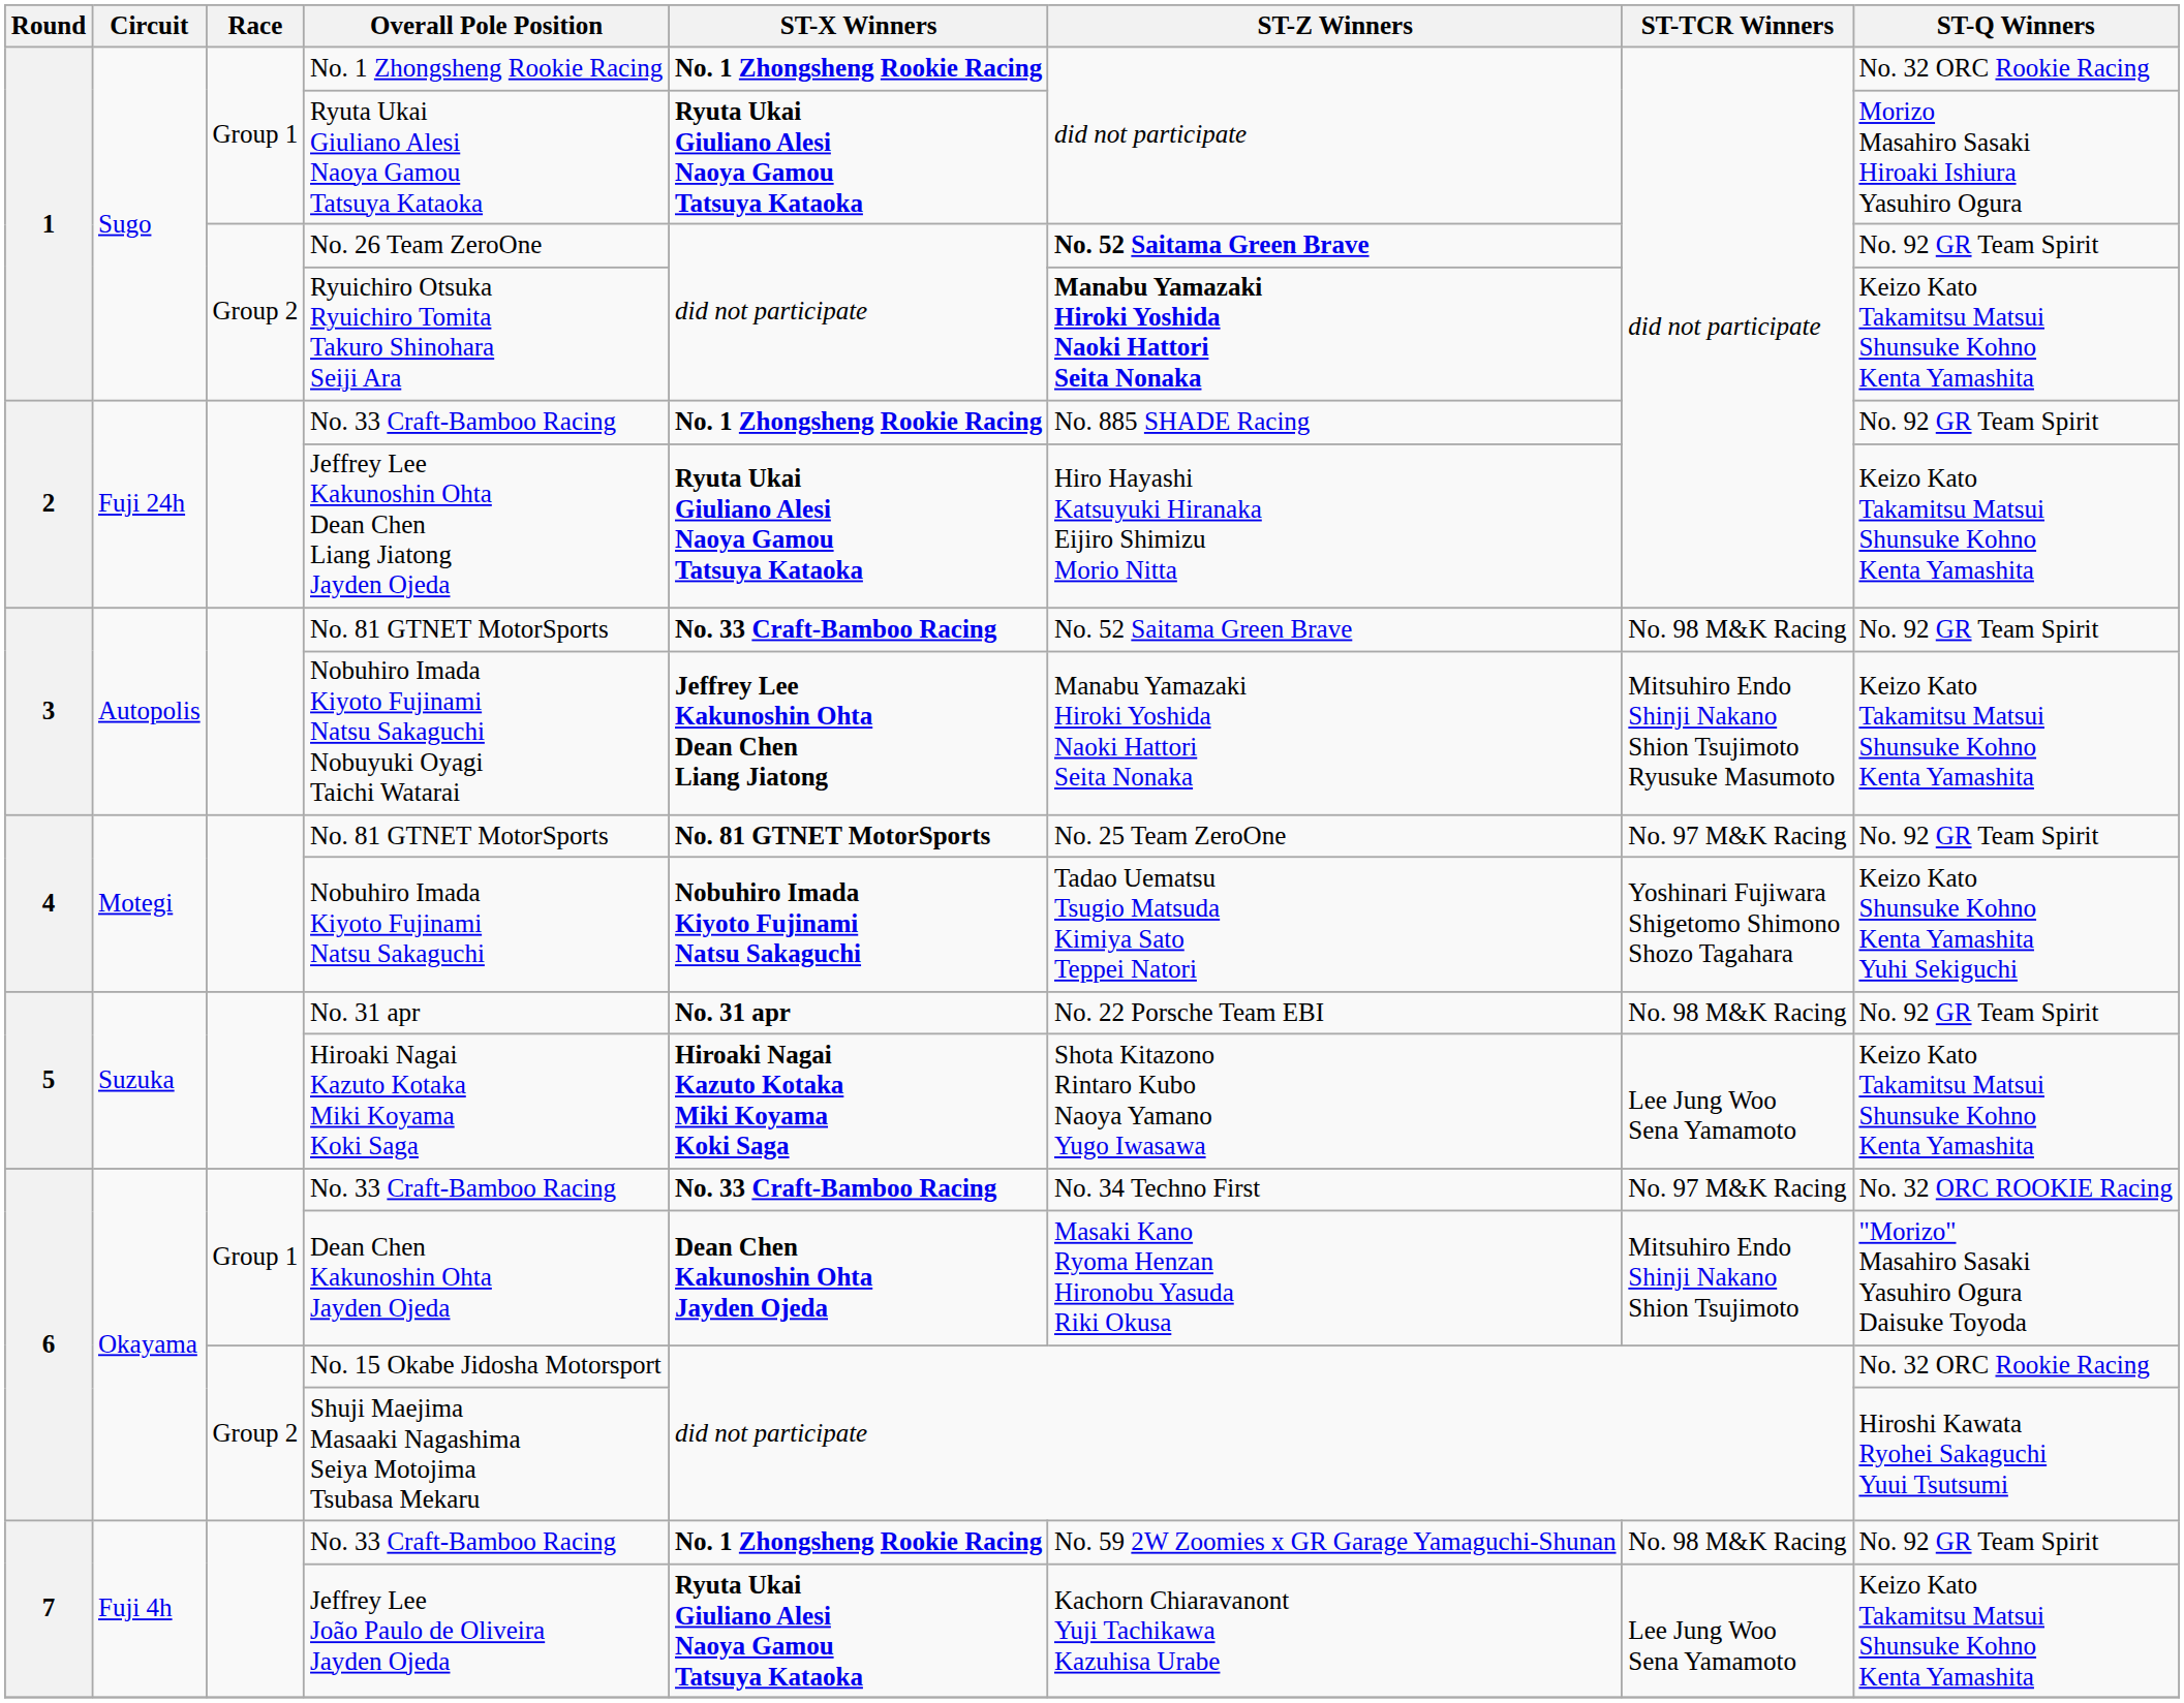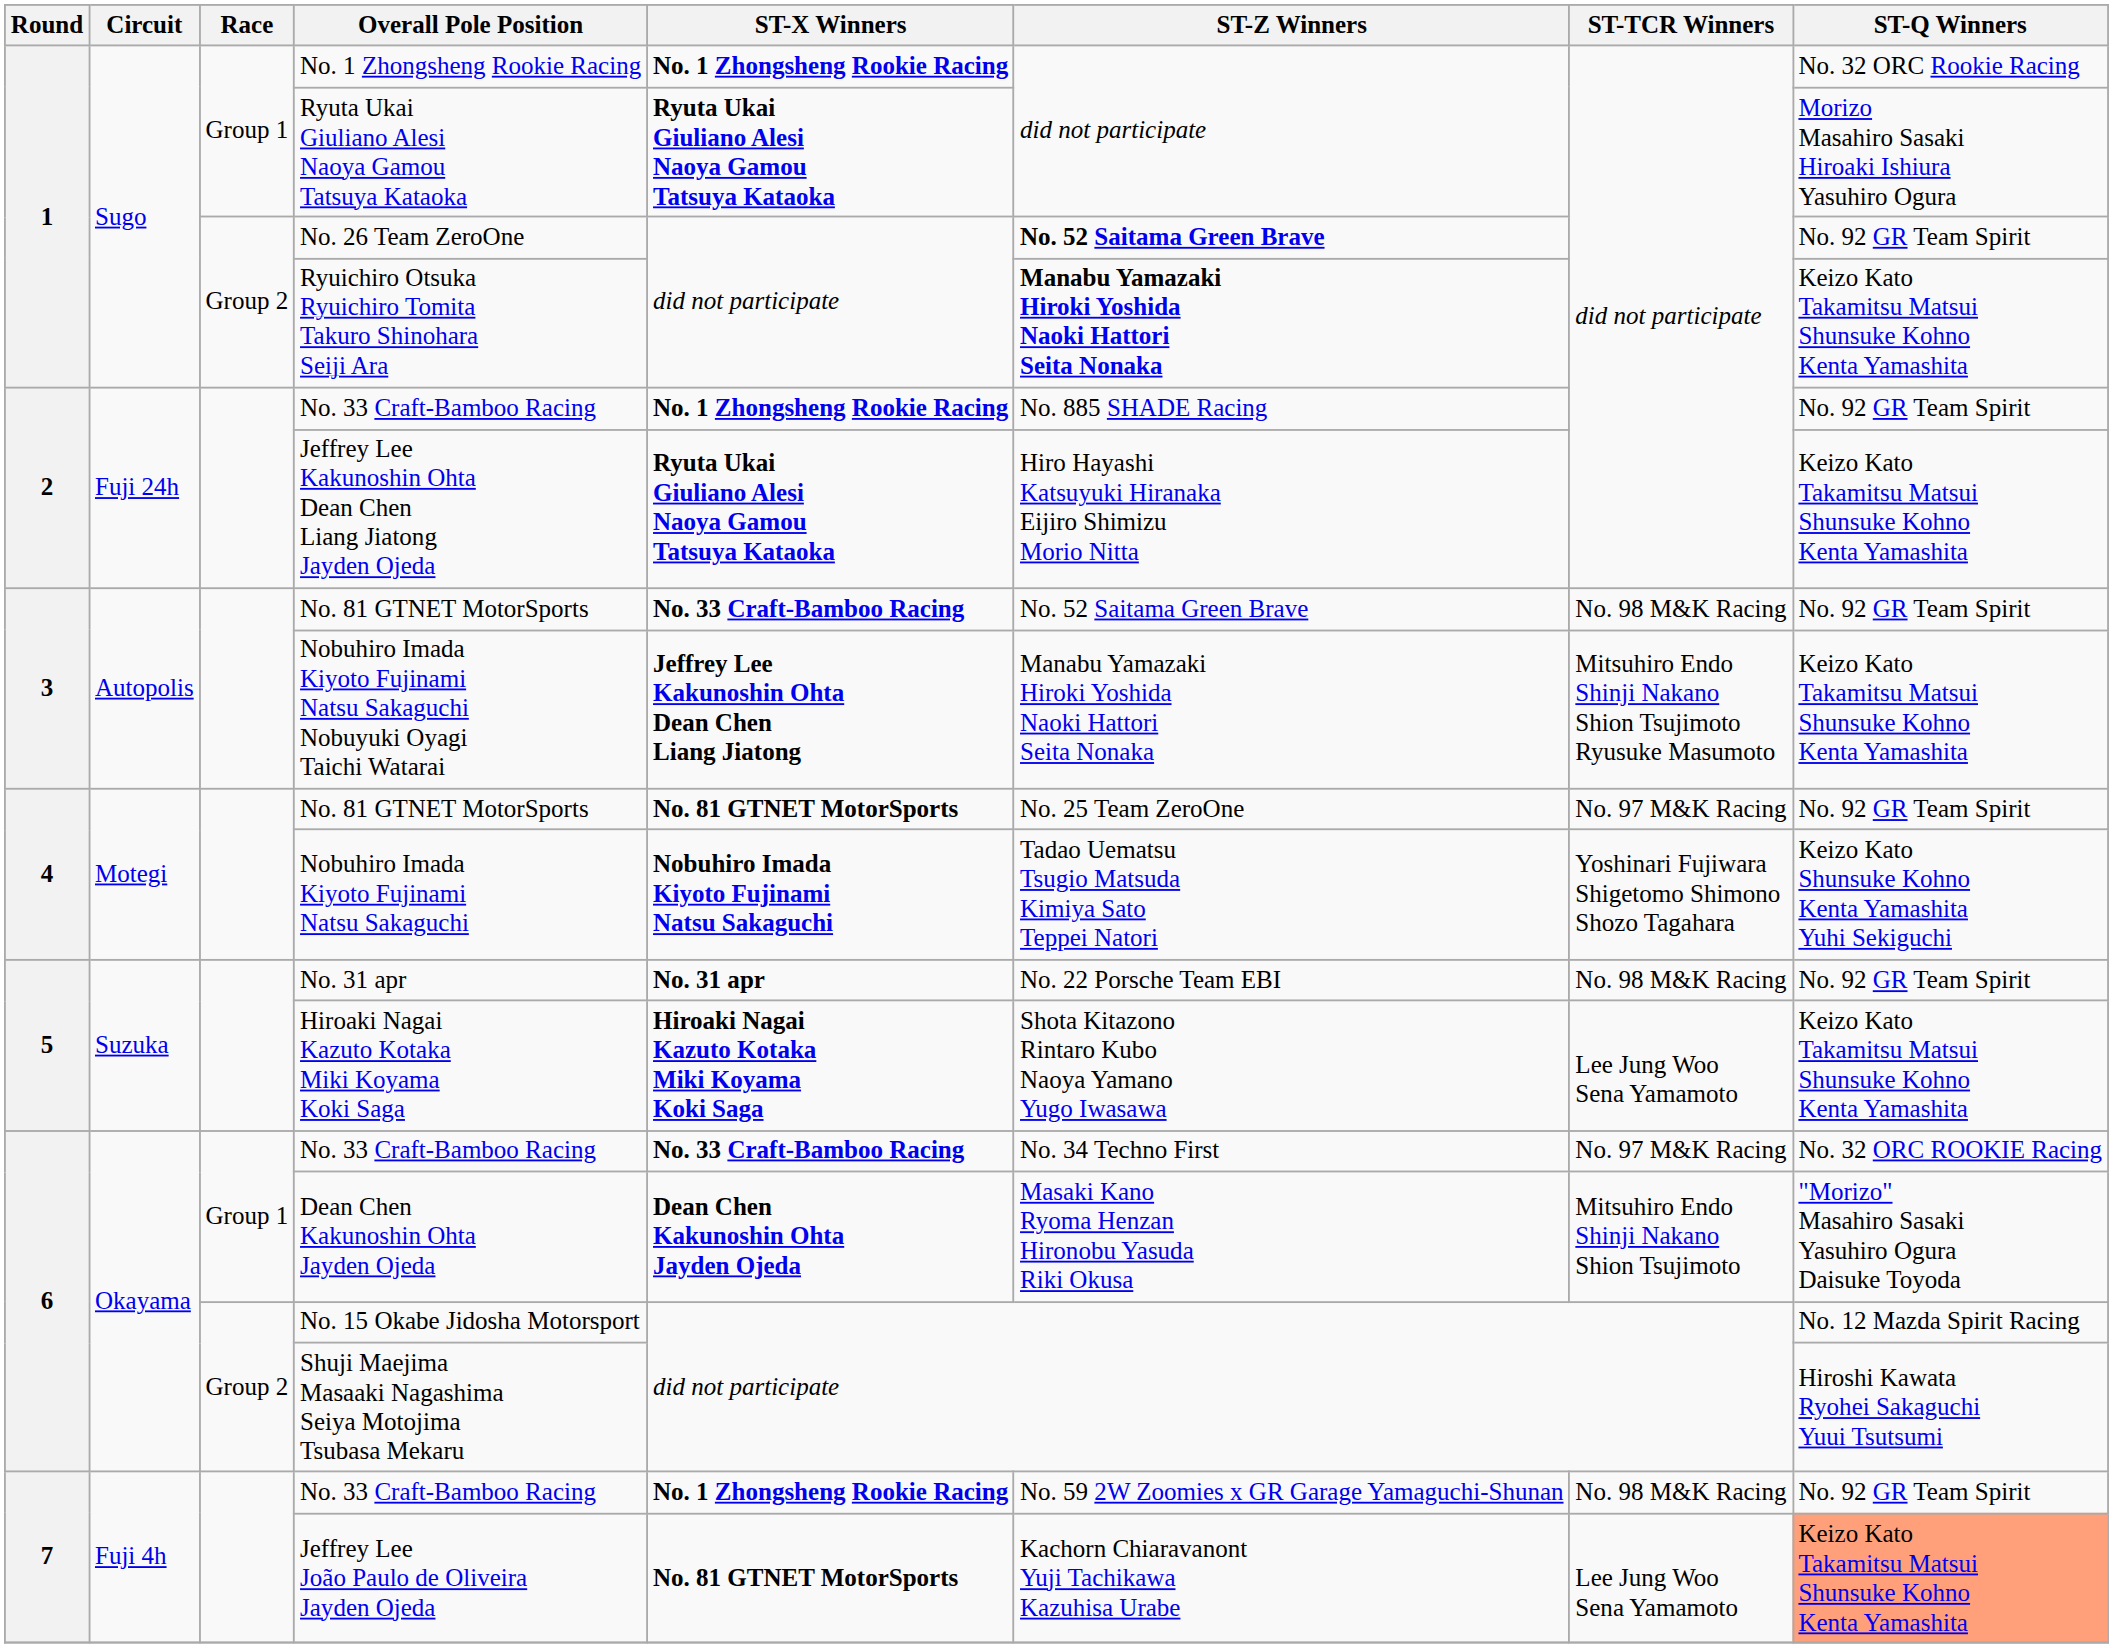No. 15 Okabe Jidosha Motorsport | ST-Q Winners: No. 32 ORC Rookie Racing -> No. 12 Mazda Spirit Racing
Jeffrey Lee João Paulo de Oliveira Jayden Ojeda | ST-X Winners: Ryuta Ukai Giuliano Alesi Naoya Gamou Tatsuya Kataoka -> No. 81 GTNET MotorSports
Jeffrey Lee João Paulo de Oliveira Jayden Ojeda | ST-Q Winners: no background -> lightsalmon background
